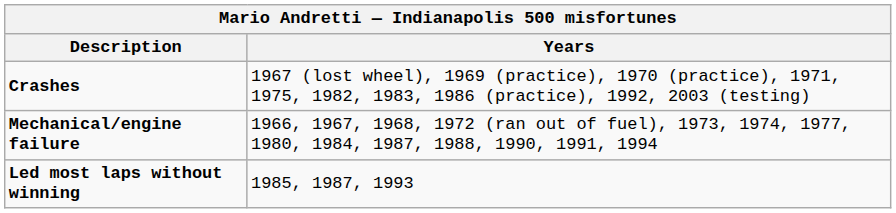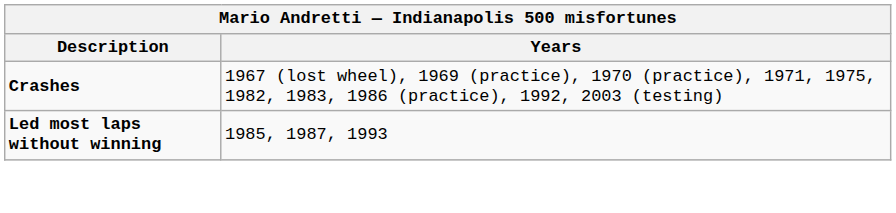- row: Mechanical/engine failure | 1966, 1967, 1968, 1972 (ran out of fuel), 1973, 1974, 1977, 1980, 1984, 1987, 1988, 1990, 1991, 1994
